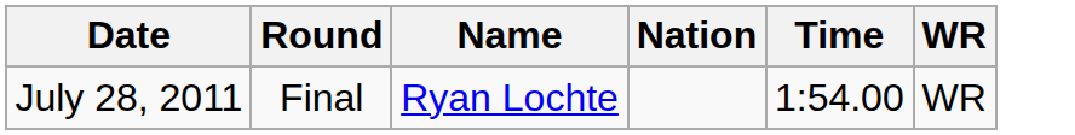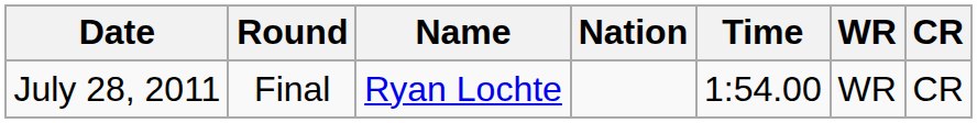+ column: CR | CR
